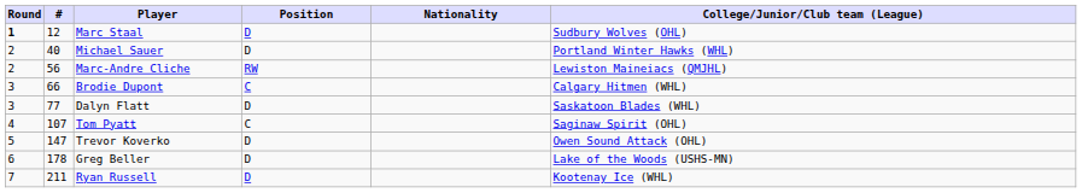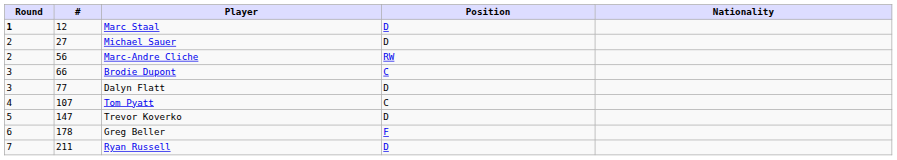- column: College/Junior/Club team (League) | Sudbury Wolves (OHL) | Portland Winter Hawks (WHL) | Lewiston Maineiacs (QMJHL) | Calgary Hitmen (WHL) | Saskatoon Blades (WHL) | Saginaw Spirit (OHL) | Owen Sound Attack (OHL) | Lake of the Woods (USHS-MN) | Kootenay Ice (WHL)
Michael Sauer | #: 40 -> 27
Greg Beller | Position: D -> F
